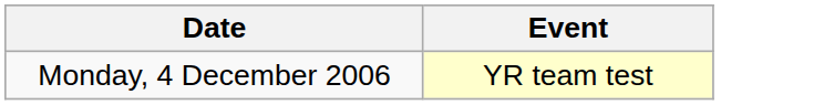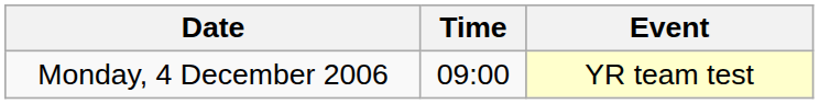+ column: Time | 09:00
